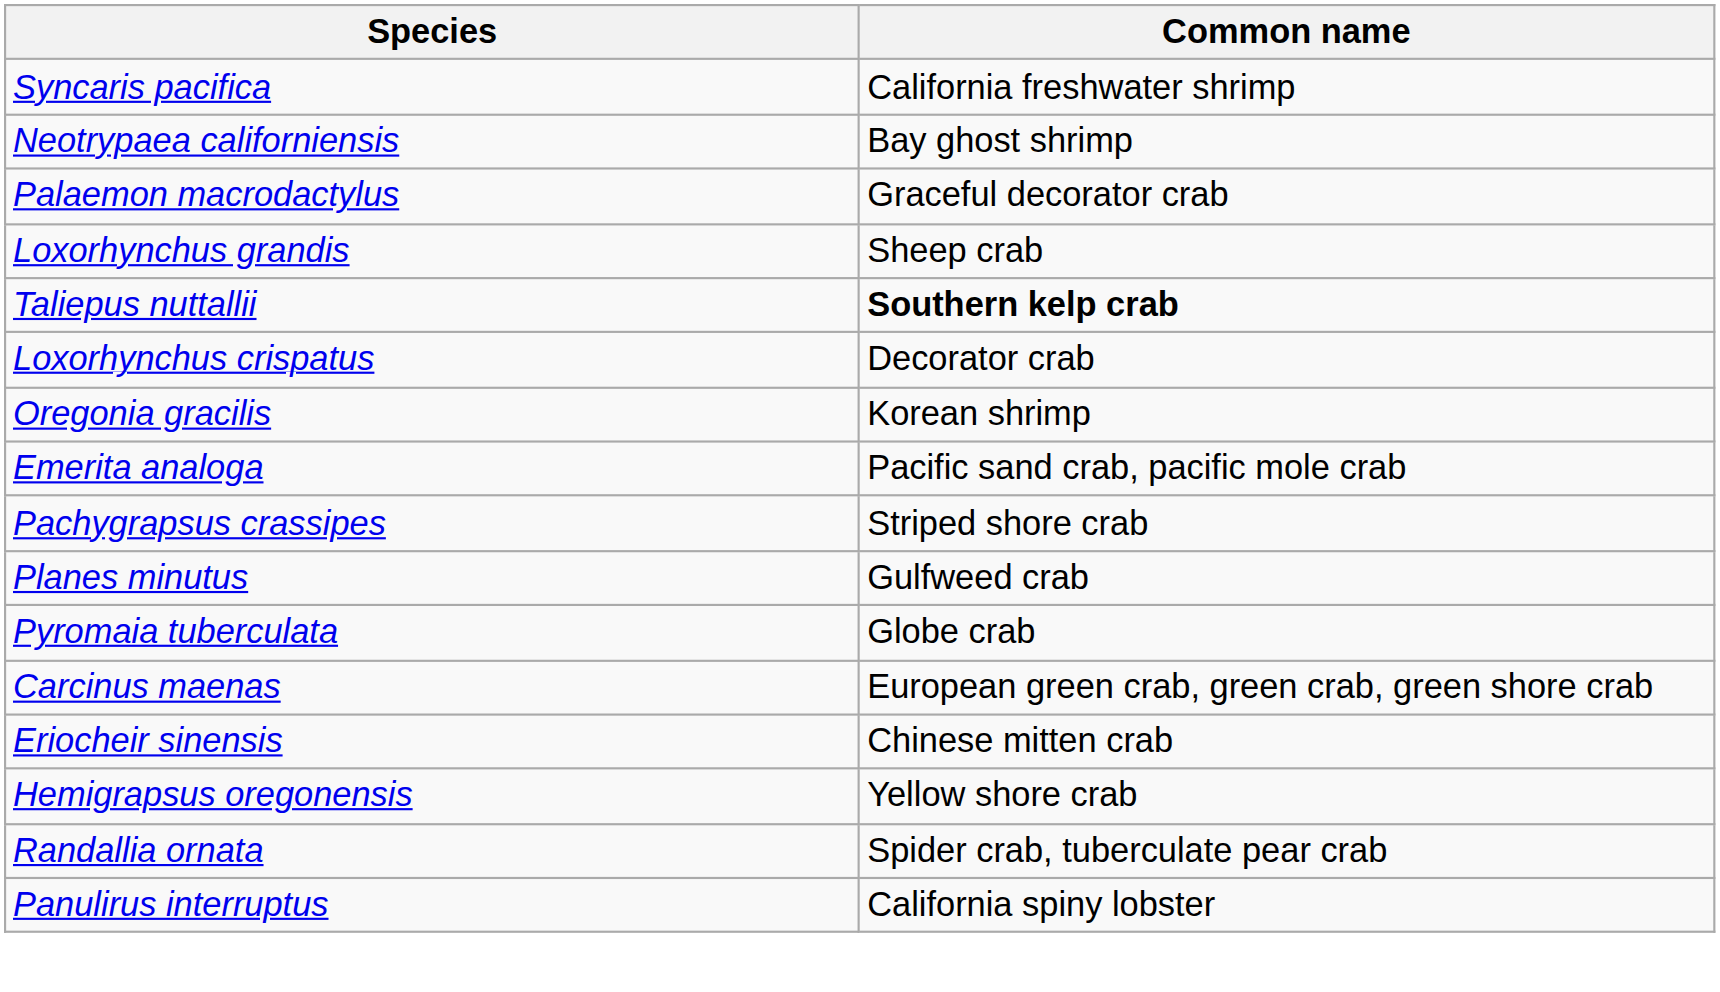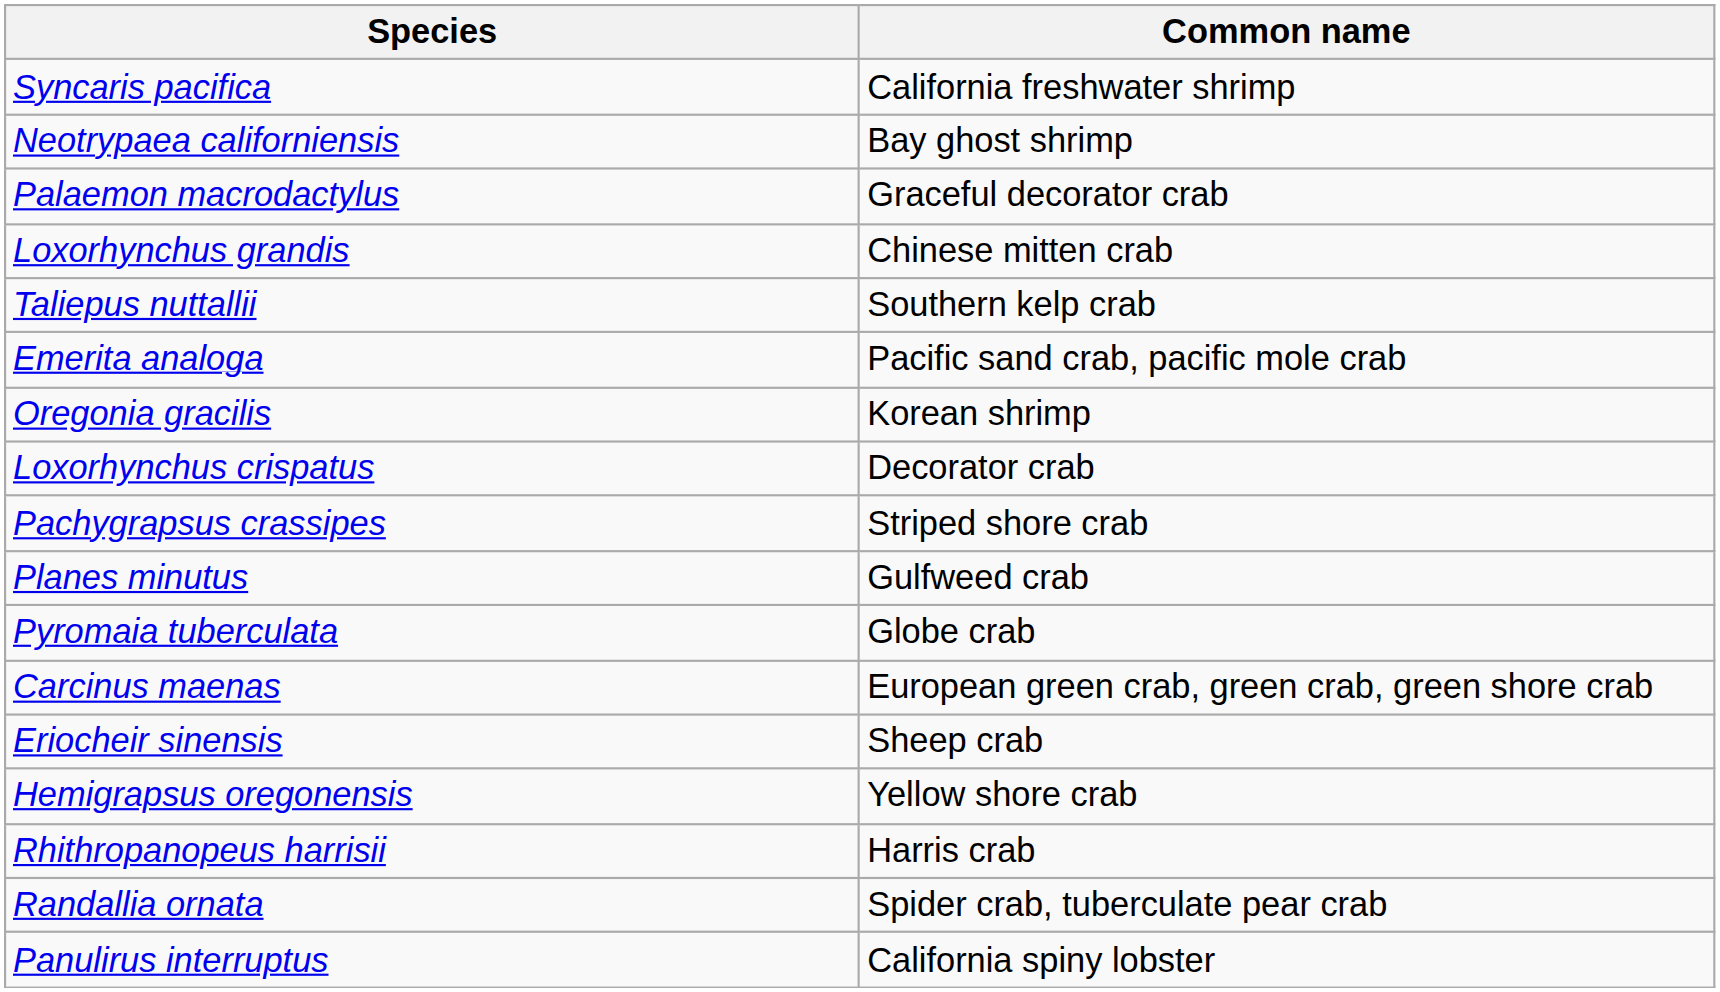Loxorhynchus grandis | Common name: Sheep crab -> Chinese mitten crab
Taliepus nuttallii | Common name: bold -> normal
rows swapped: Loxorhynchus crispatus <-> Emerita analoga
Eriocheir sinensis | Common name: Chinese mitten crab -> Sheep crab
+ row: Rhithropanopeus harrisii | Harris crab
